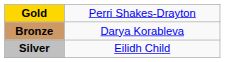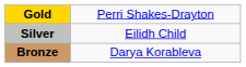rows swapped: Silver <-> Bronze
